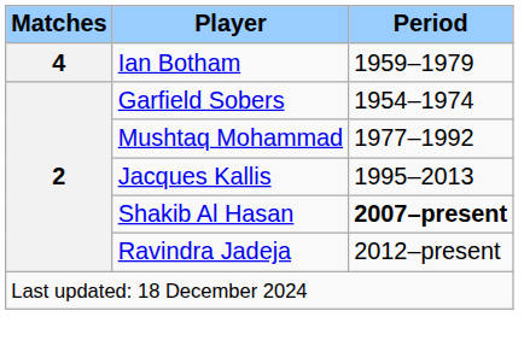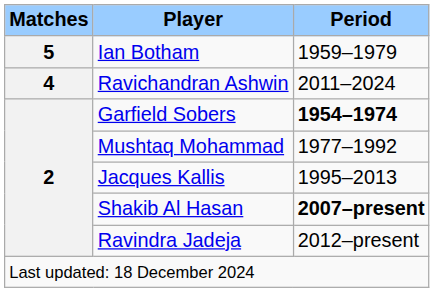Ian Botham | Matches: 4 -> 5
+ row: 4 | Ravichandran Ashwin | 2011–2024
Garfield Sobers | Period: normal -> bold
